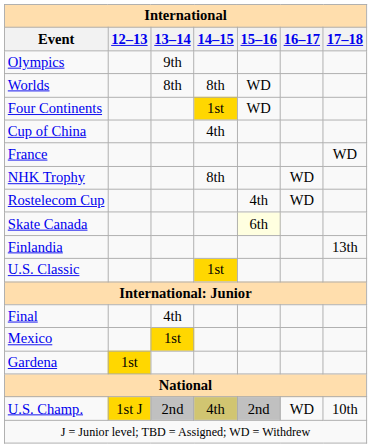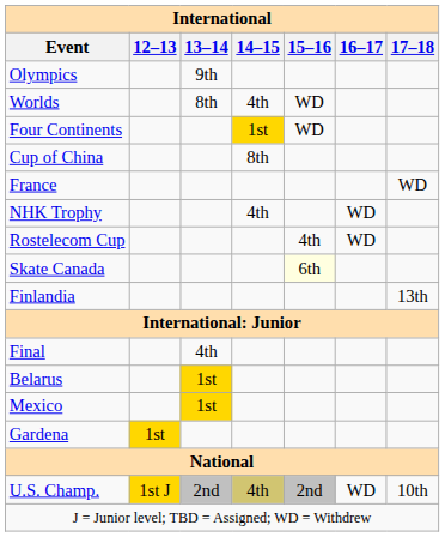Worlds | 14–15: 8th -> 4th
Cup of China | 14–15: 4th -> 8th
NHK Trophy | 14–15: 8th -> 4th
- row: U.S. Classic | 1st
+ row: Belarus | 1st
